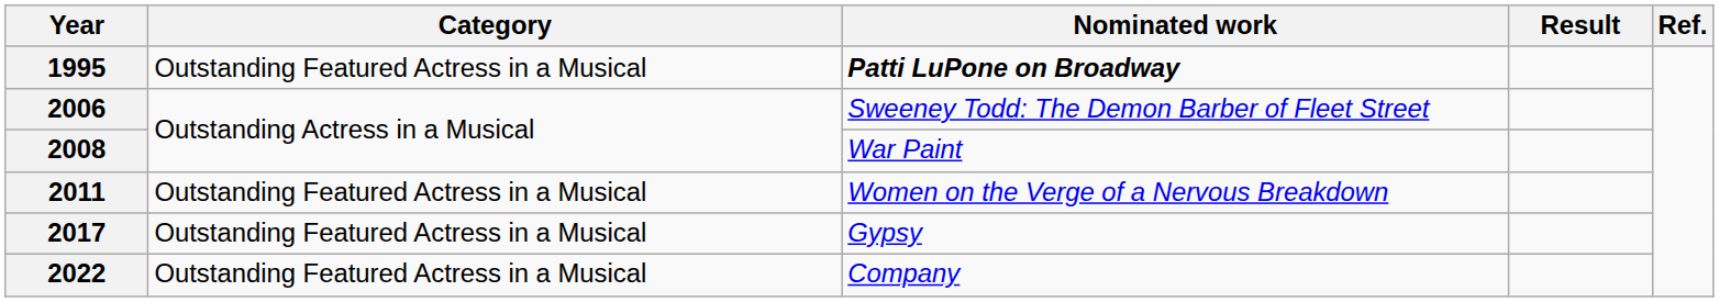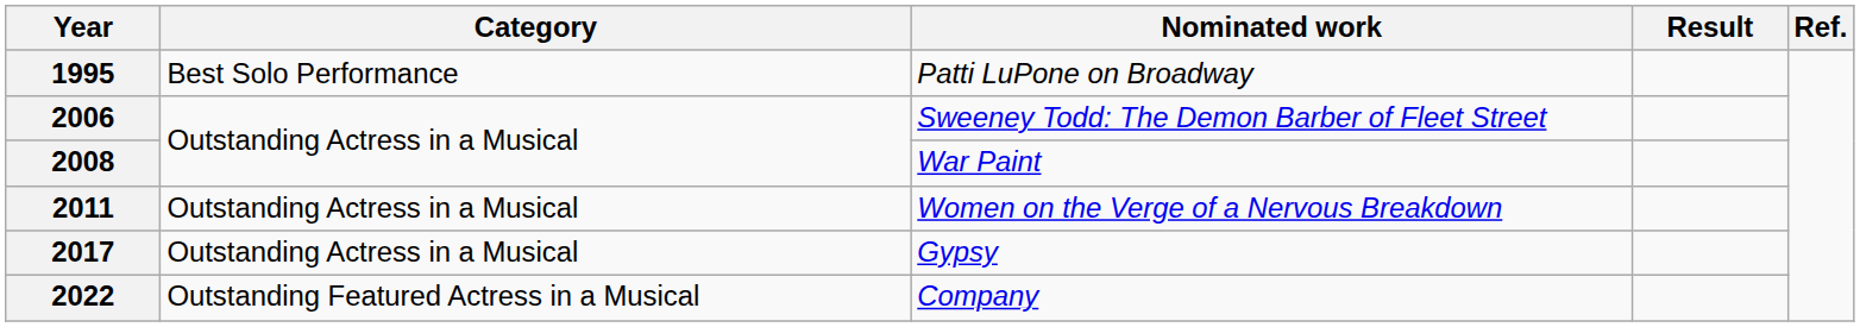1995 | Category: Outstanding Featured Actress in a Musical -> Best Solo Performance
1995 | Nominated work: bold -> normal
2011 | Category: Outstanding Featured Actress in a Musical -> Outstanding Actress in a Musical
2017 | Category: Outstanding Featured Actress in a Musical -> Outstanding Actress in a Musical
